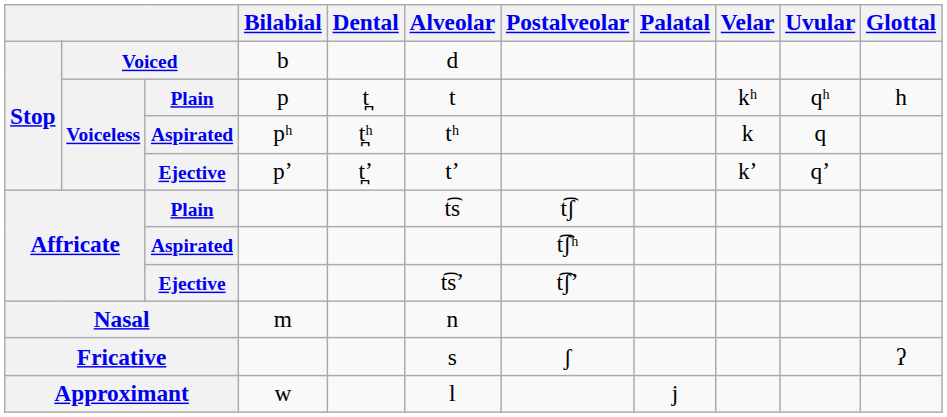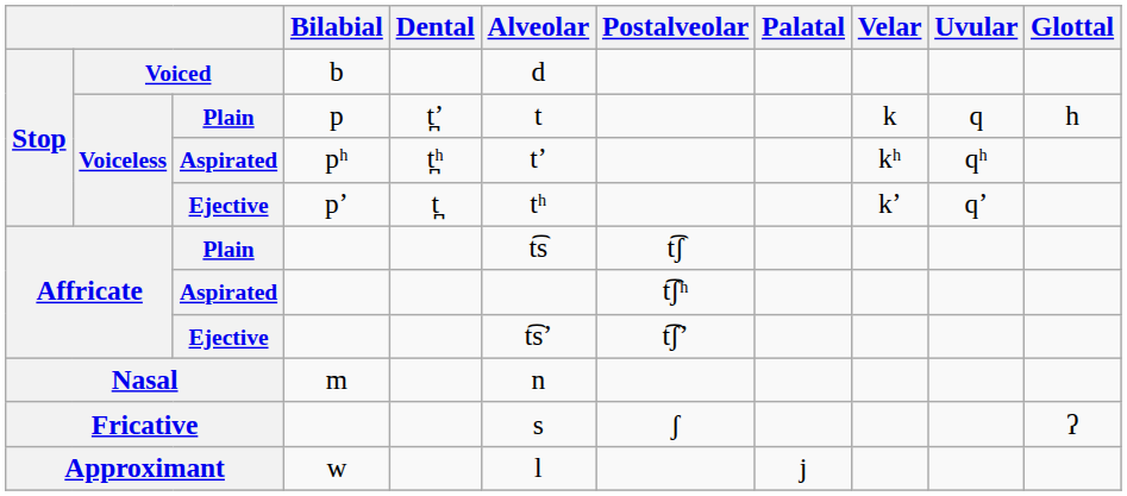Plain / p | Dental: t̪ -> t̪ʼ
Plain / p | Velar: kʰ -> k
Plain / p | Uvular: qʰ -> q
Aspirated / pʰ | Alveolar: tʰ -> tʼ
Aspirated / pʰ | Velar: k -> kʰ
Aspirated / pʰ | Uvular: q -> qʰ
Ejective / pʼ | Dental: t̪ʼ -> t̪
Ejective / pʼ | Alveolar: tʼ -> tʰ
